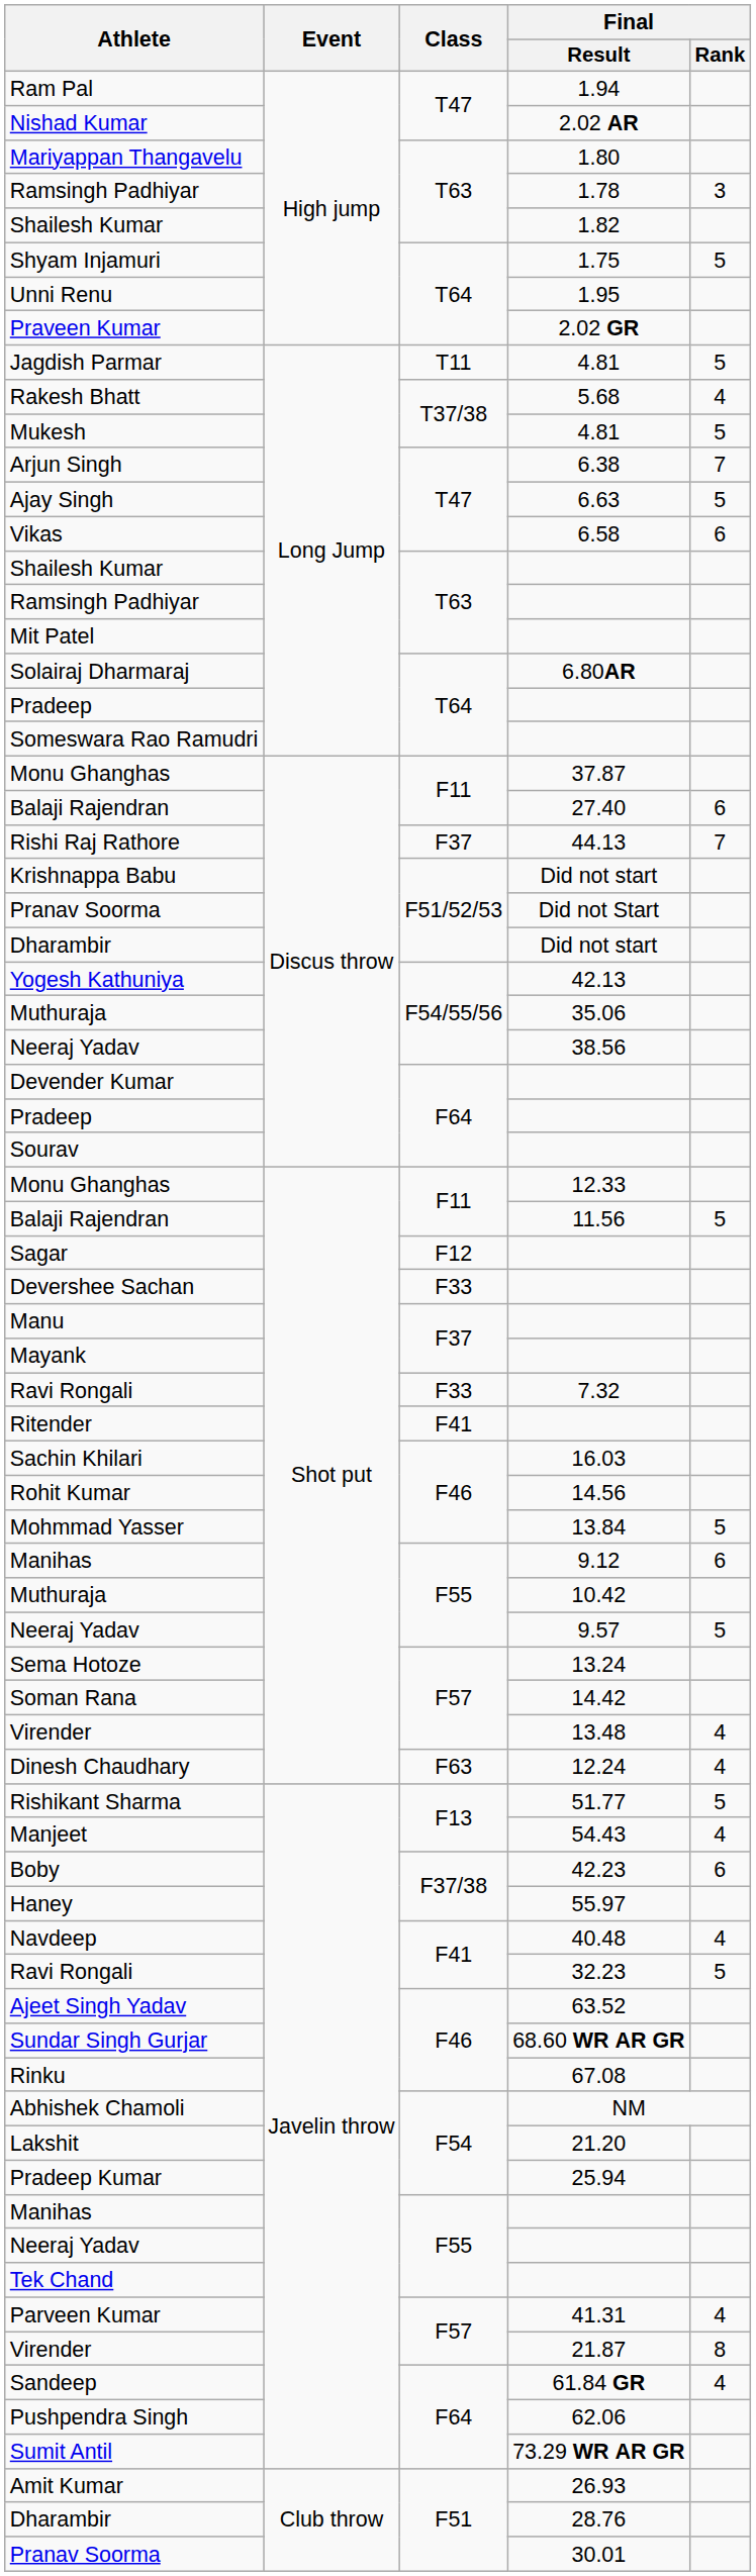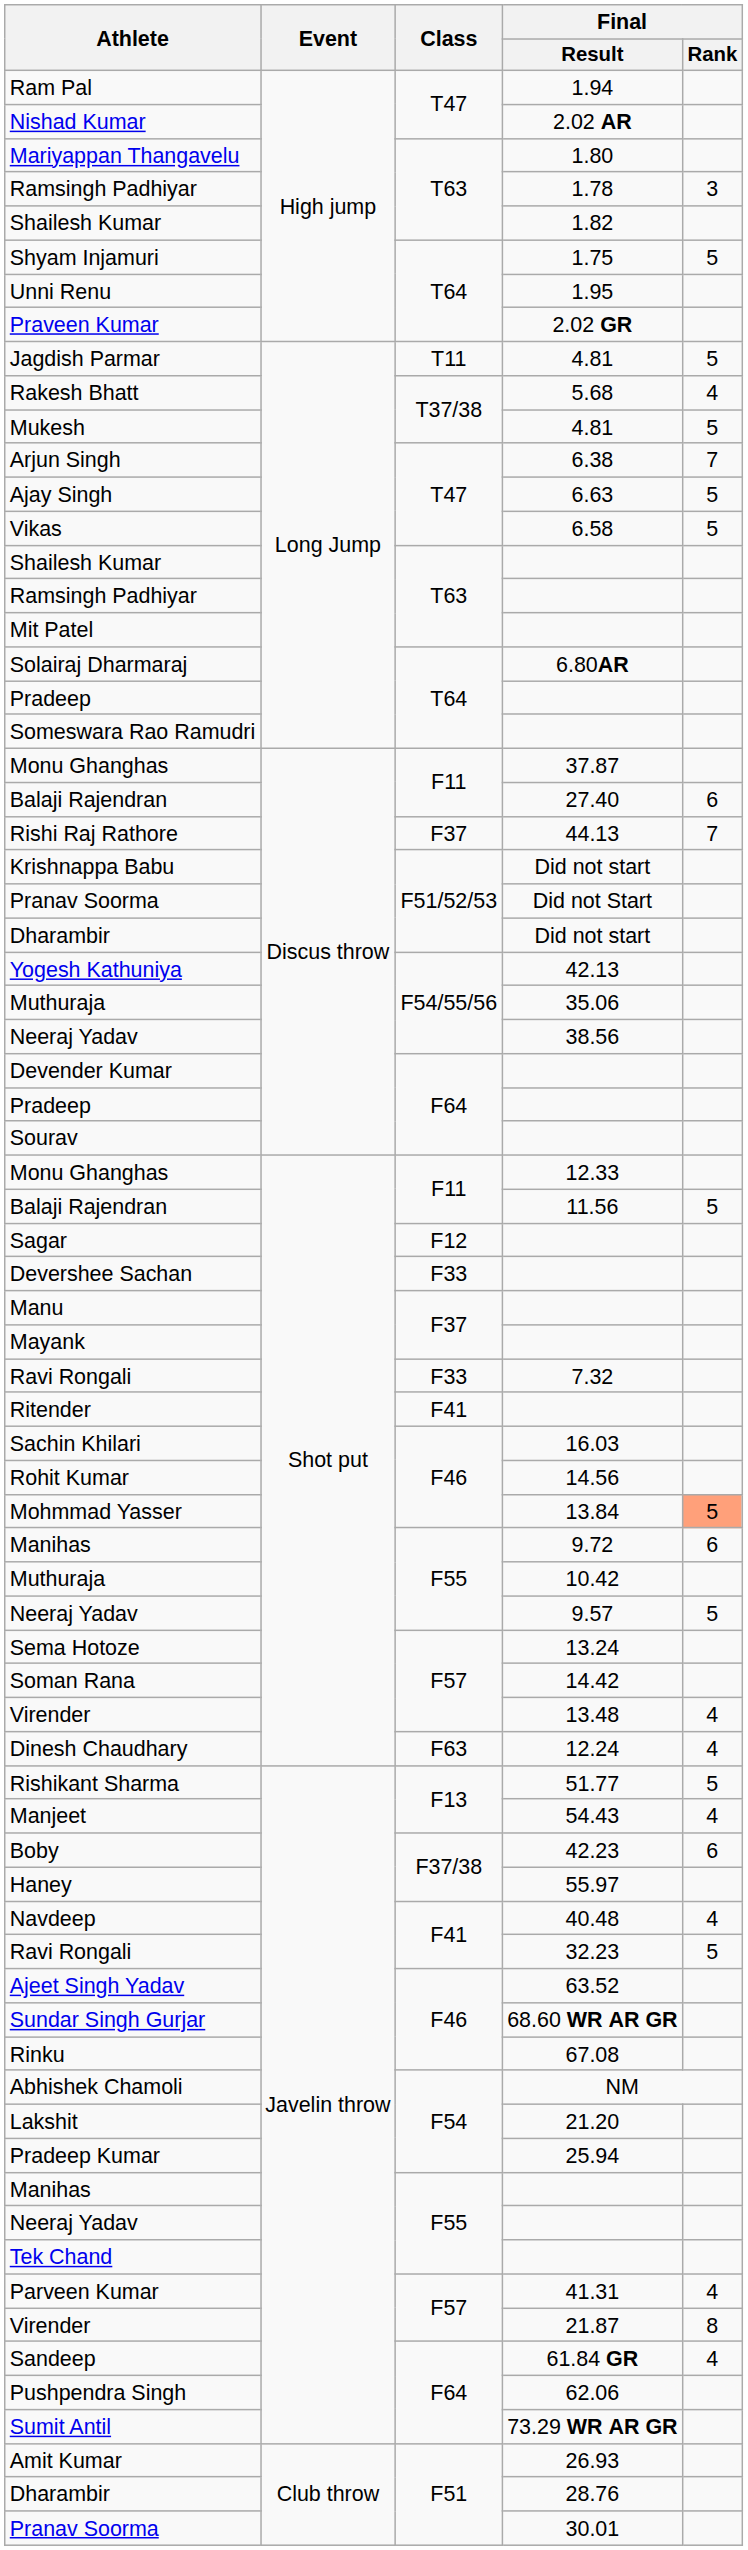Vikas | Final / Rank: 6 -> 5
Mohmmad Yasser | Final / Rank: no background -> lightsalmon background
Manihas / Shot put | Final / Result: 9.12 -> 9.72
